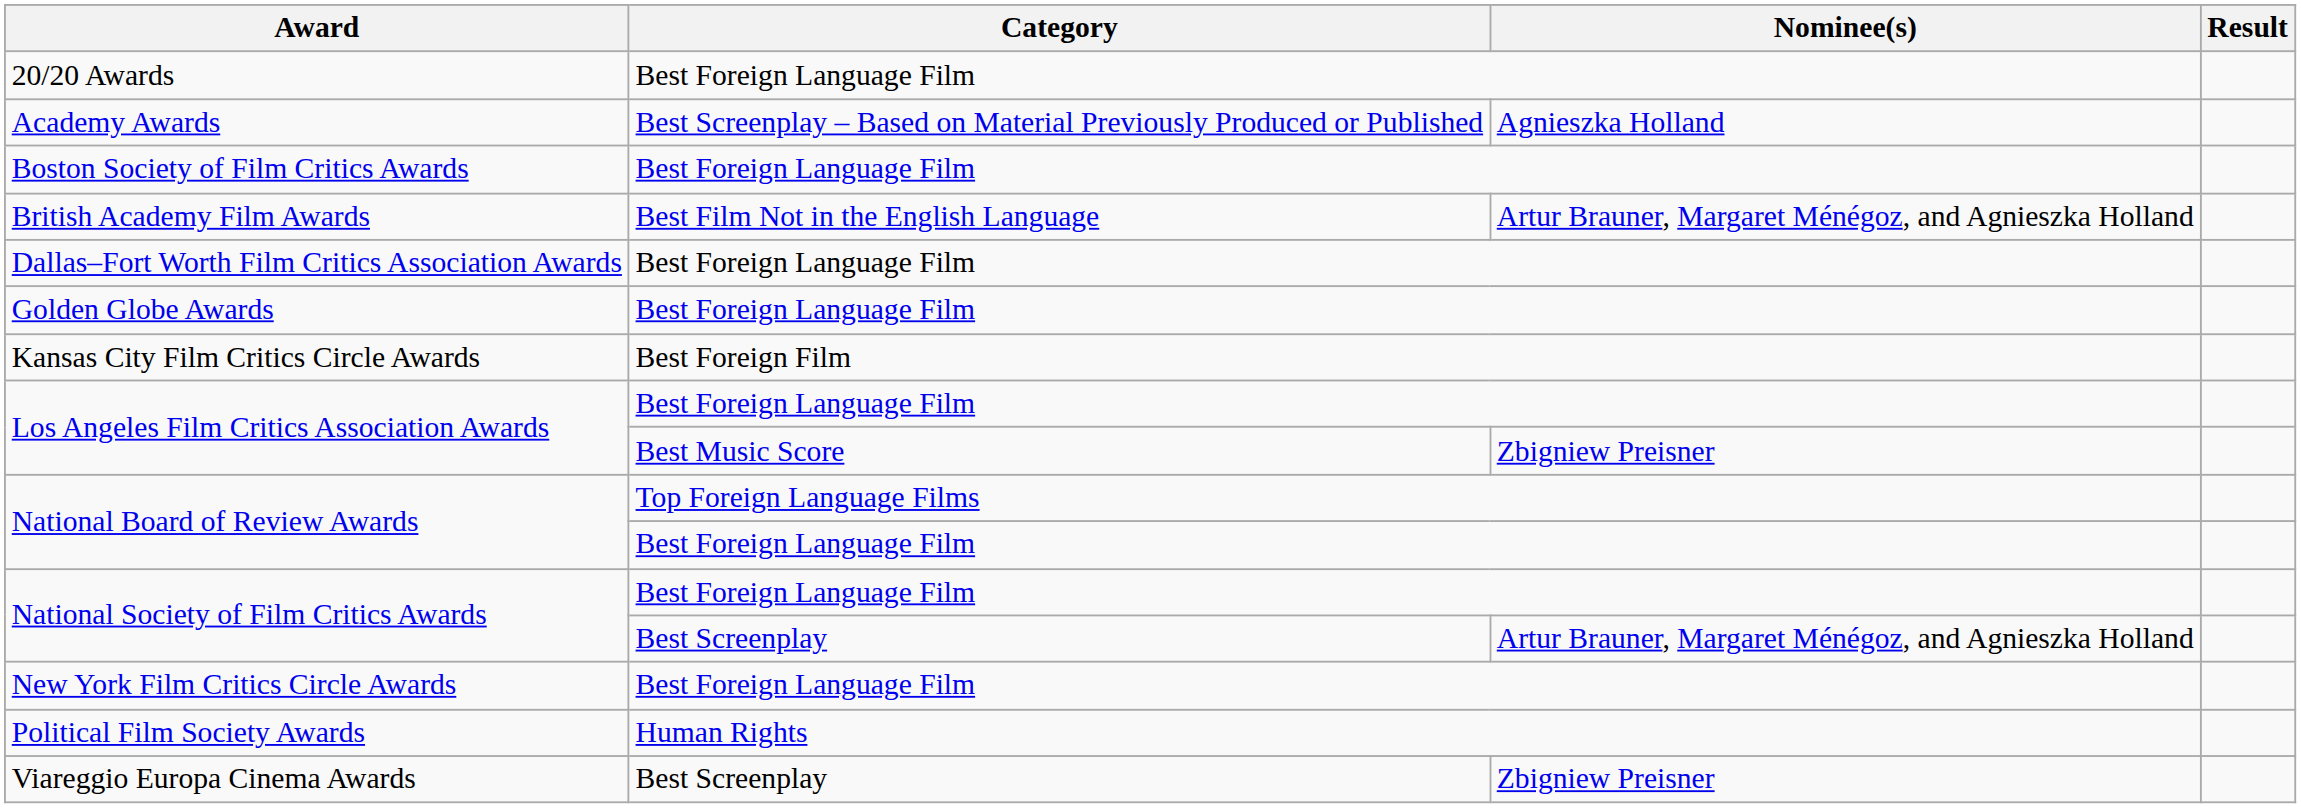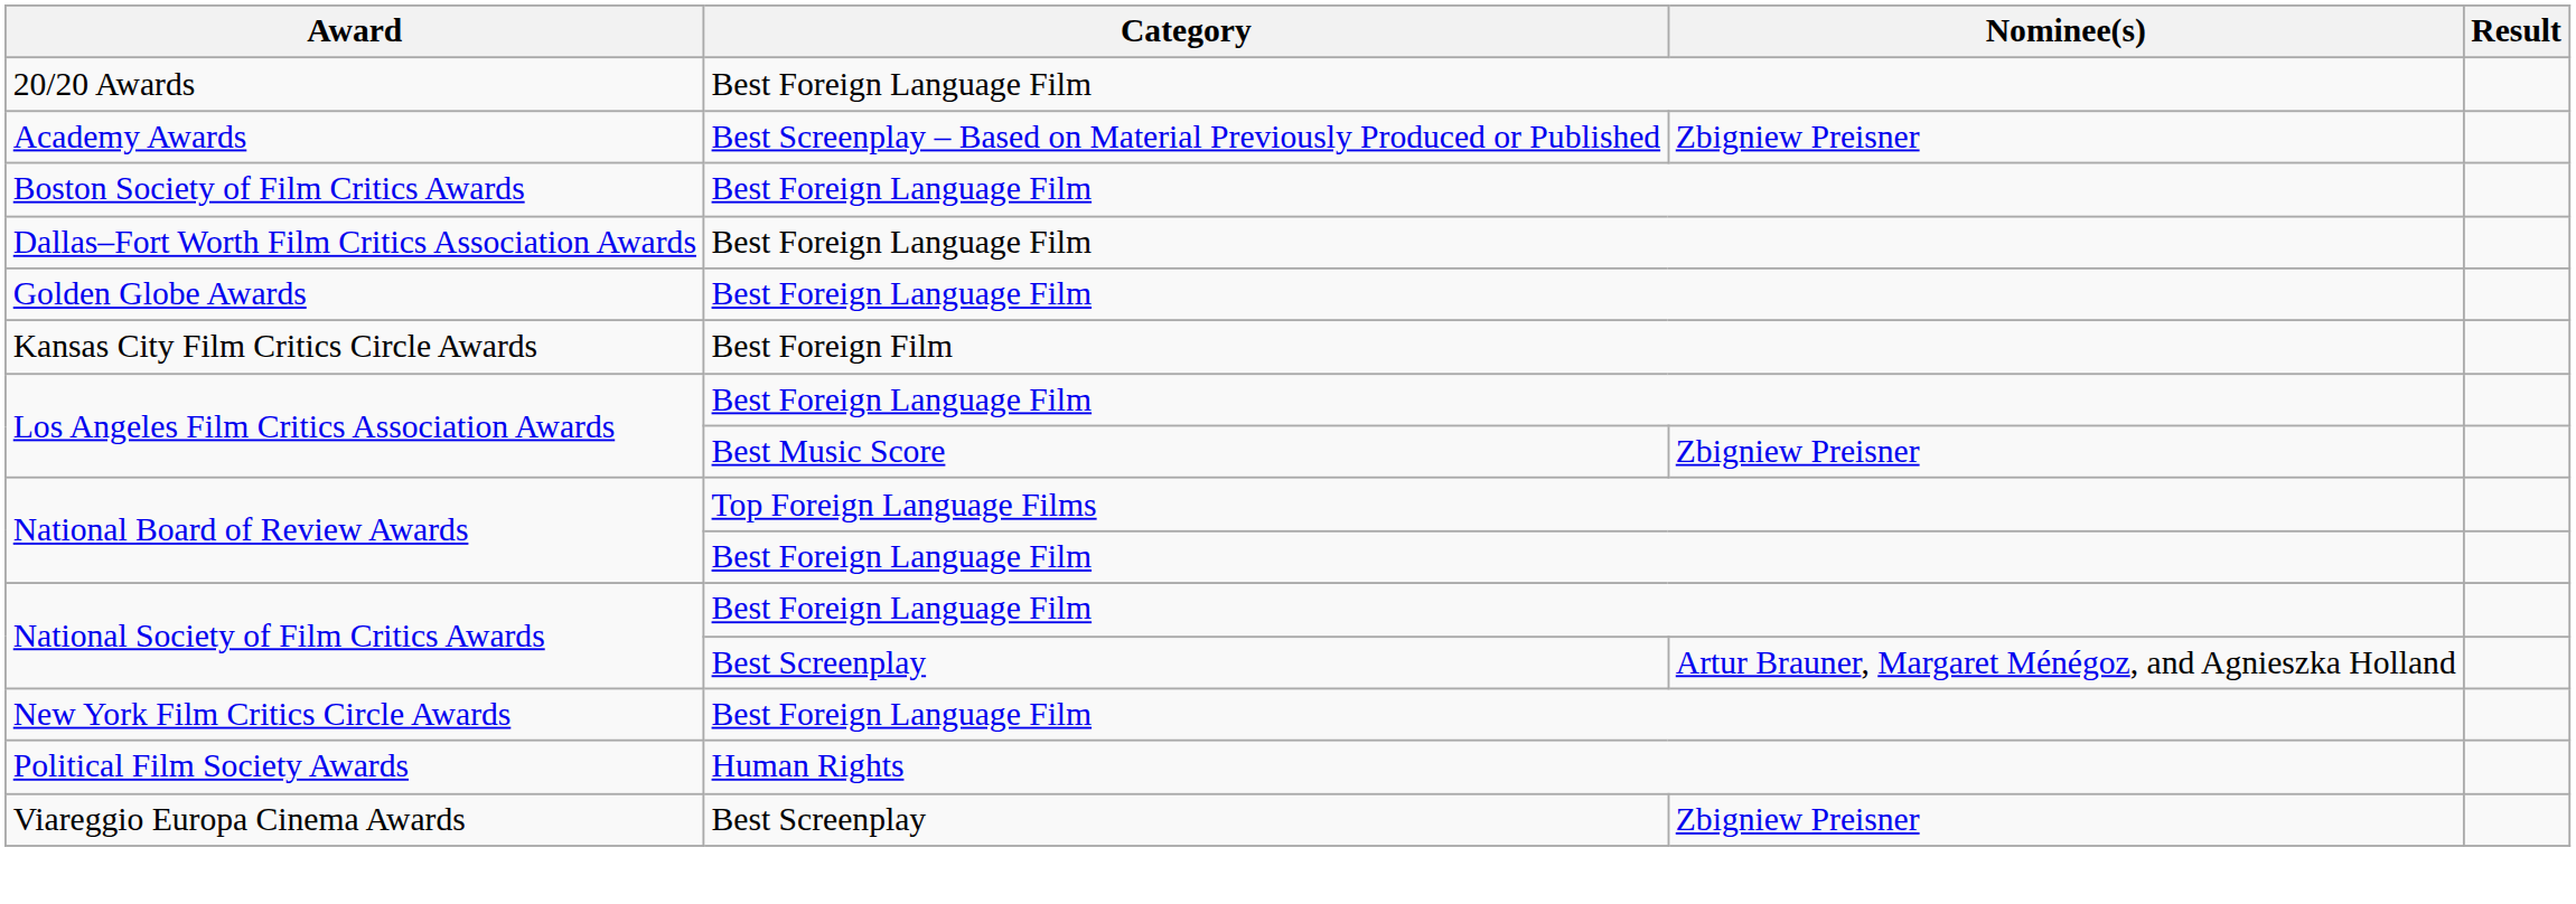Academy Awards | Nominee(s): Agnieszka Holland -> Zbigniew Preisner
- row: British Academy Film Awards | Best Film Not in the English Language | Artur Brauner, Margaret Ménégoz, and Agnieszka Holland
